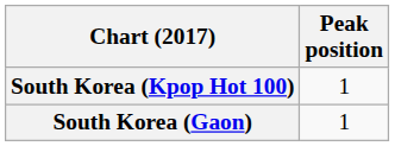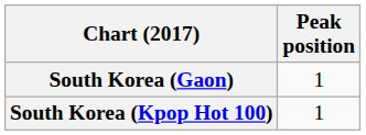rows swapped: South Korea (Gaon) <-> South Korea (Kpop Hot 100)
